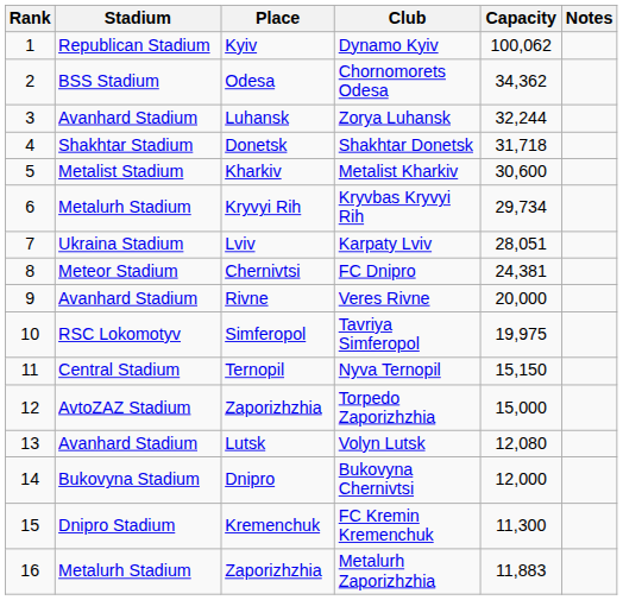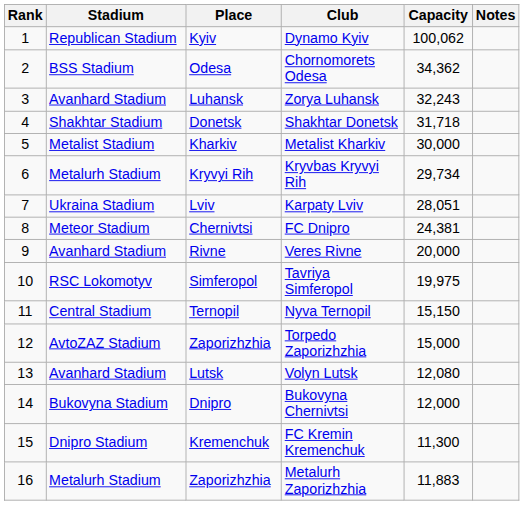Zorya Luhansk | Capacity: 32,244 -> 32,243
Metalist Kharkiv | Capacity: 30,600 -> 30,000
